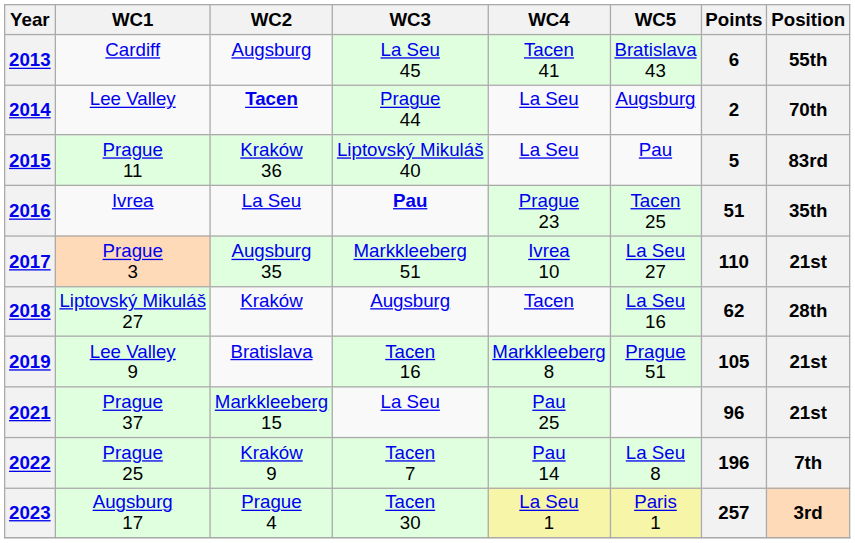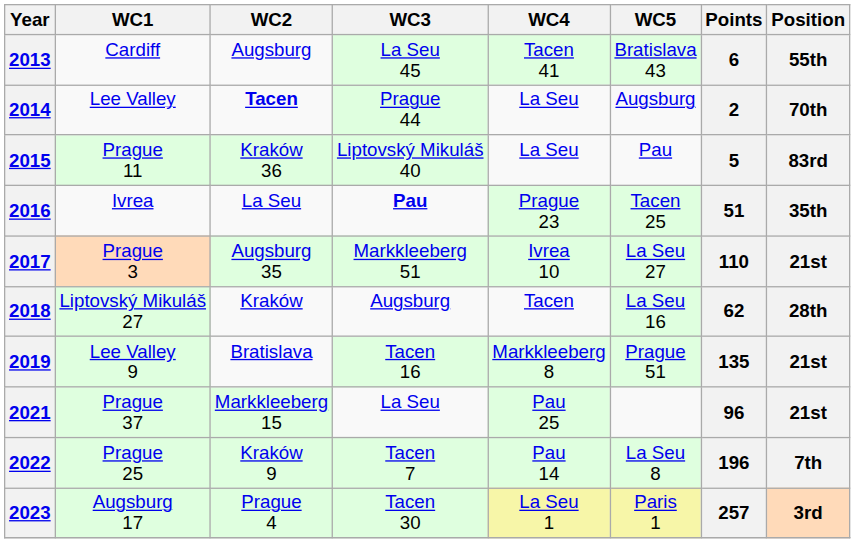2019 | Points: 105 -> 135
